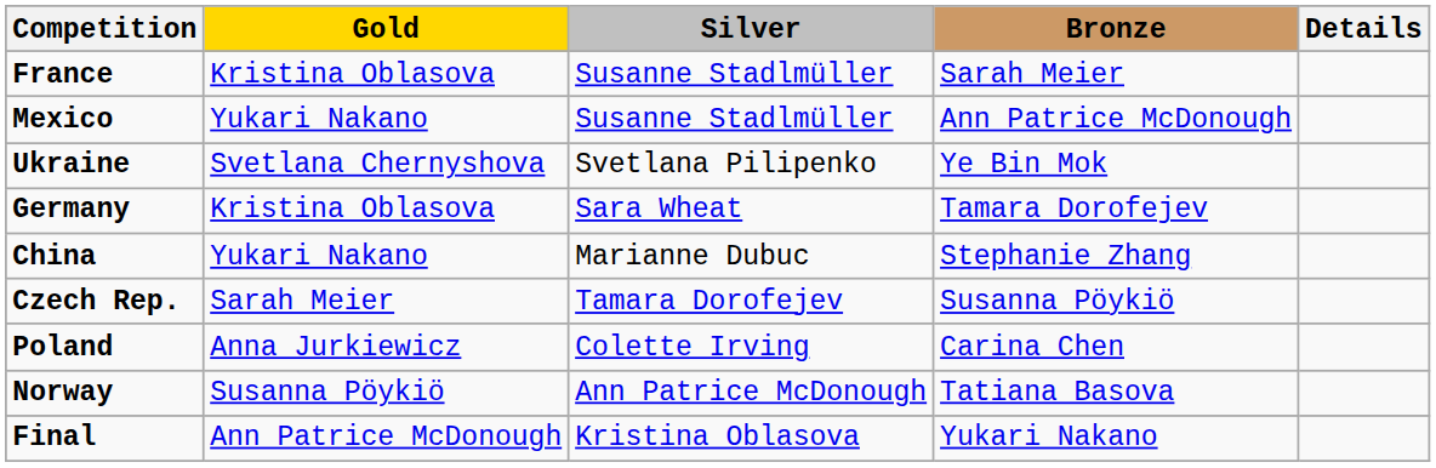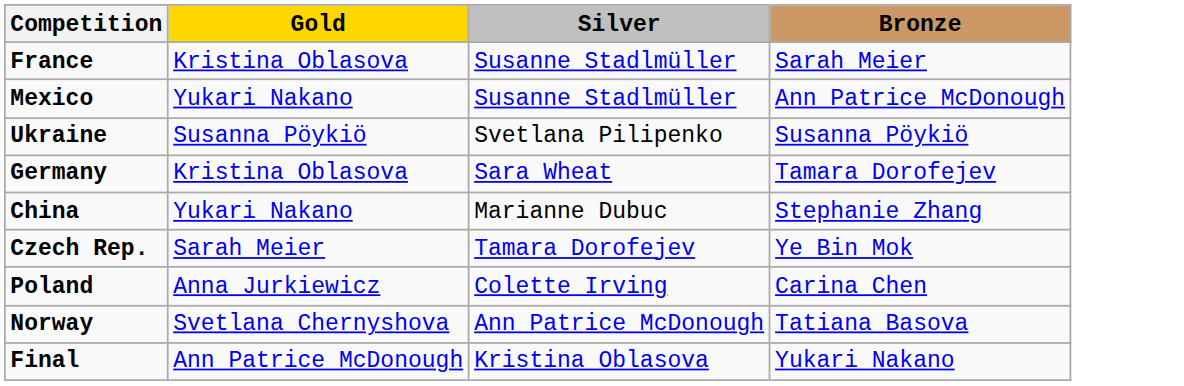- column: Details
Ukraine | Gold: Svetlana Chernyshova -> Susanna Pöykiö
Ukraine | Bronze: Ye Bin Mok -> Susanna Pöykiö
Czech Rep. | Bronze: Susanna Pöykiö -> Ye Bin Mok
Norway | Gold: Susanna Pöykiö -> Svetlana Chernyshova
